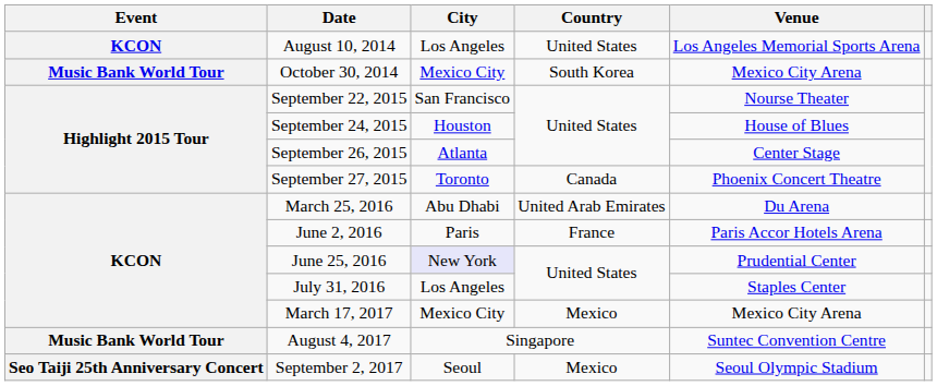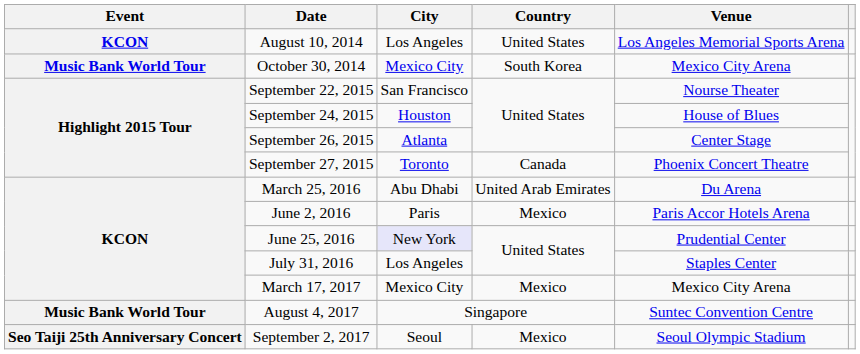June 2, 2016 | Country: France -> Mexico
